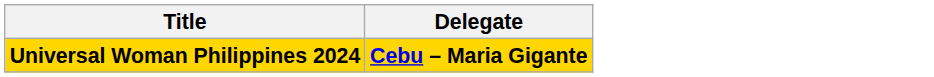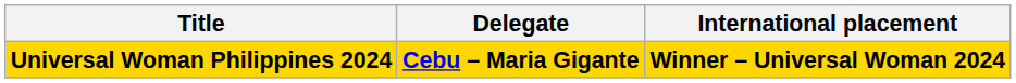+ column: International placement | Winner – Universal Woman 2024
